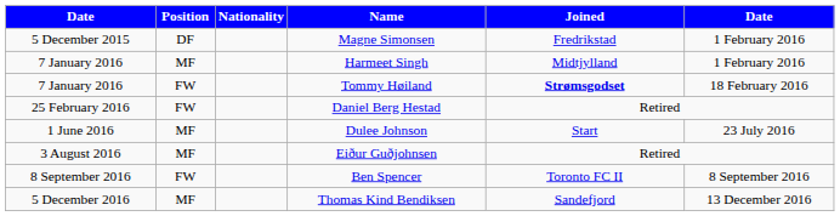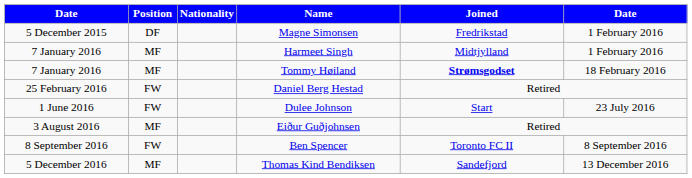Tommy Høiland | Position: FW -> MF
Dulee Johnson | Position: MF -> FW
